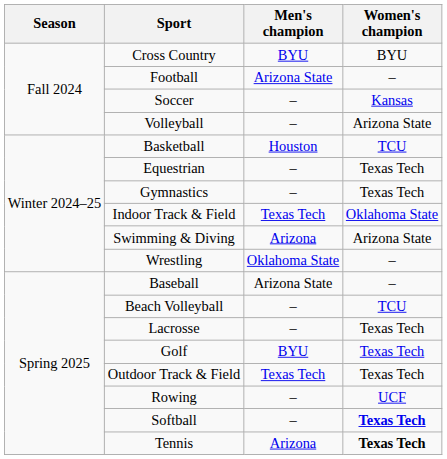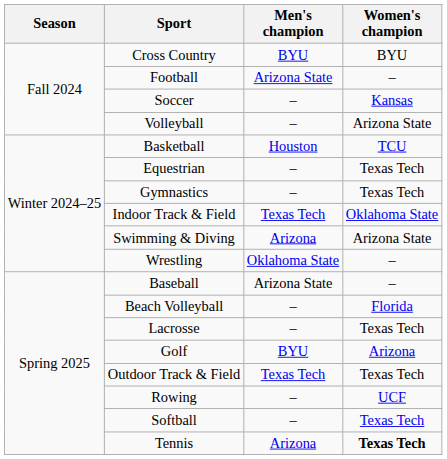Beach Volleyball | Women's champion: TCU -> Florida
Golf | Women's champion: Texas Tech -> Arizona
Softball | Women's champion: bold -> normal
